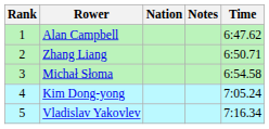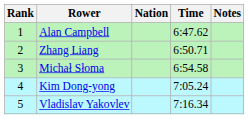columns swapped: Time <-> Notes
